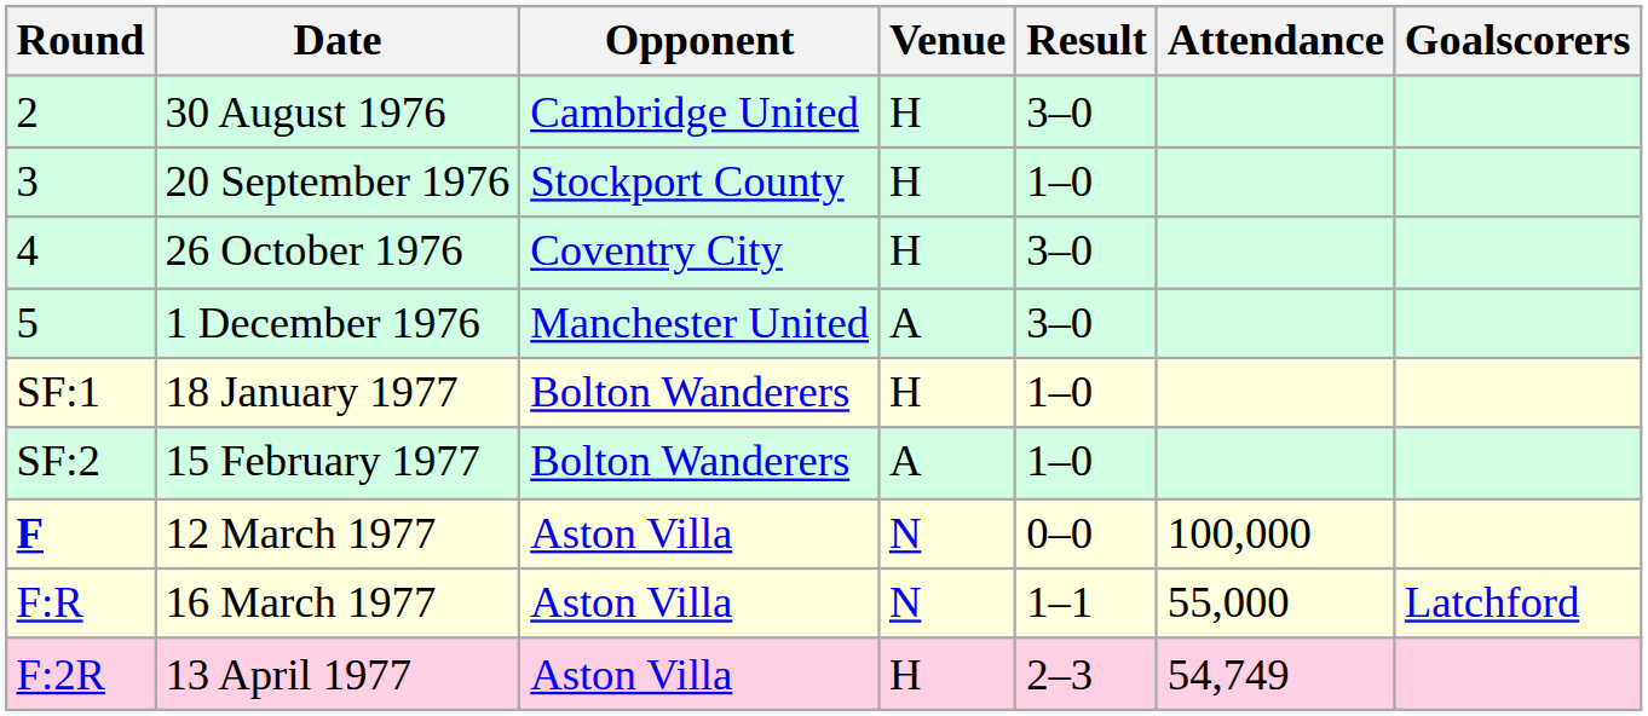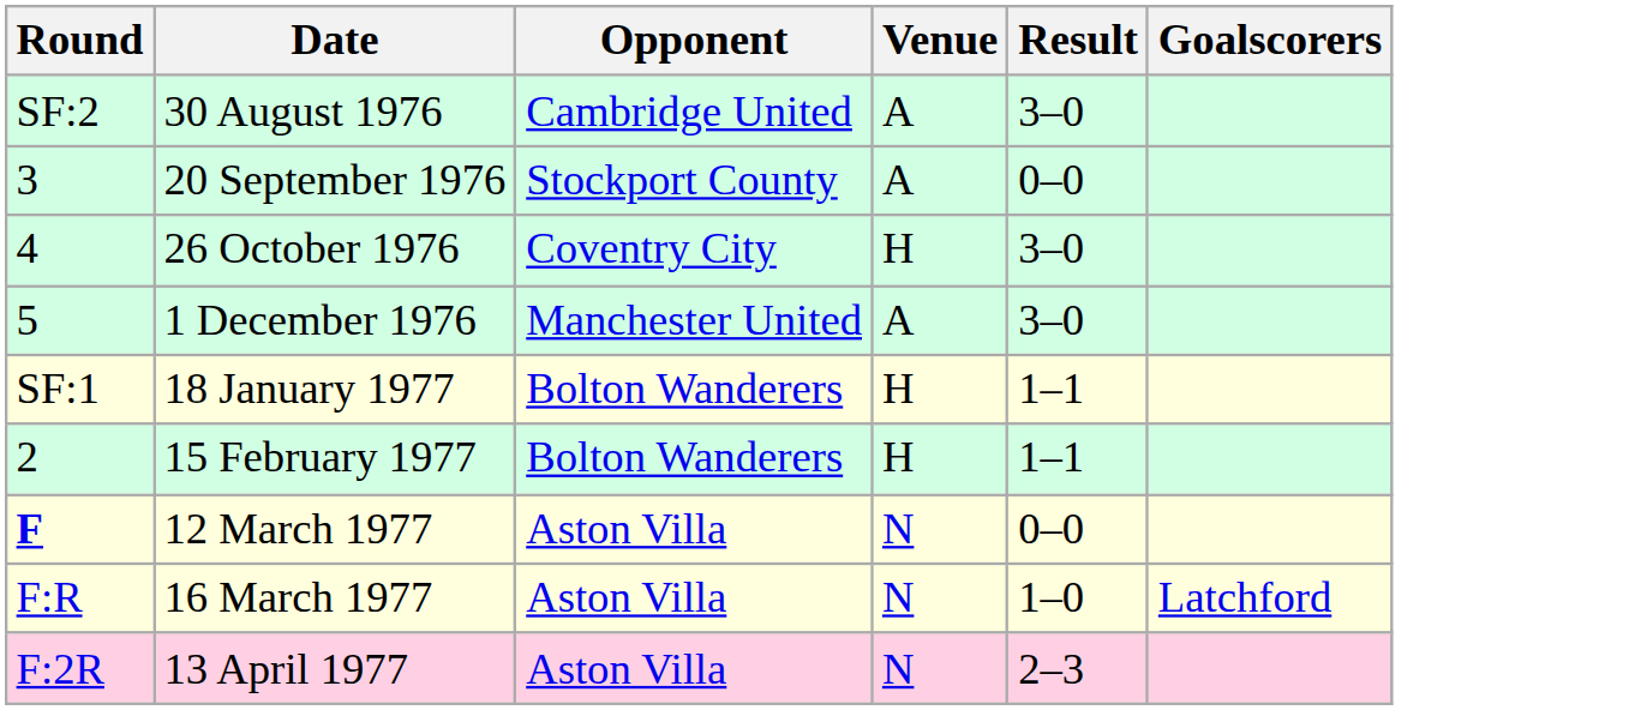- column: Attendance | 100,000 | 55,000 | 54,749
30 August 1976 | Round: 2 -> SF:2
30 August 1976 | Venue: H -> A
20 September 1976 | Venue: H -> A
20 September 1976 | Result: 1–0 -> 0–0
18 January 1977 | Result: 1–0 -> 1–1
15 February 1977 | Round: SF:2 -> 2
15 February 1977 | Venue: A -> H
15 February 1977 | Result: 1–0 -> 1–1
16 March 1977 | Result: 1–1 -> 1–0
13 April 1977 | Venue: H -> N
